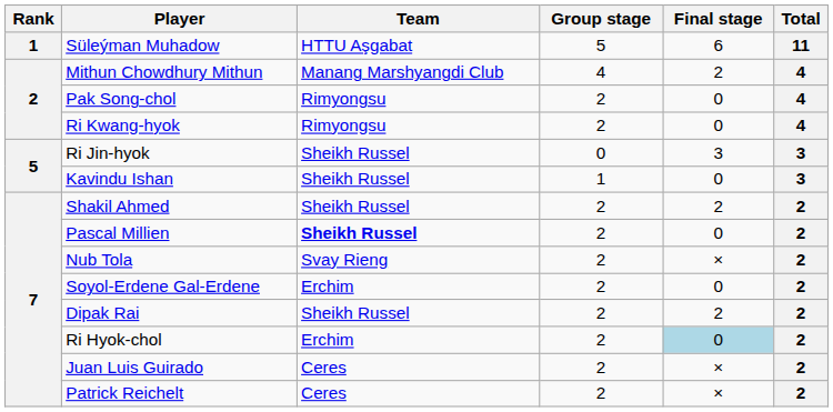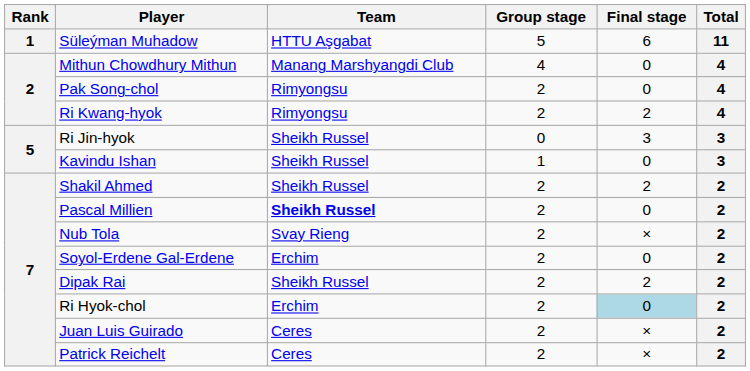Mithun Chowdhury Mithun | Final stage: 2 -> 0
Ri Kwang-hyok | Final stage: 0 -> 2
